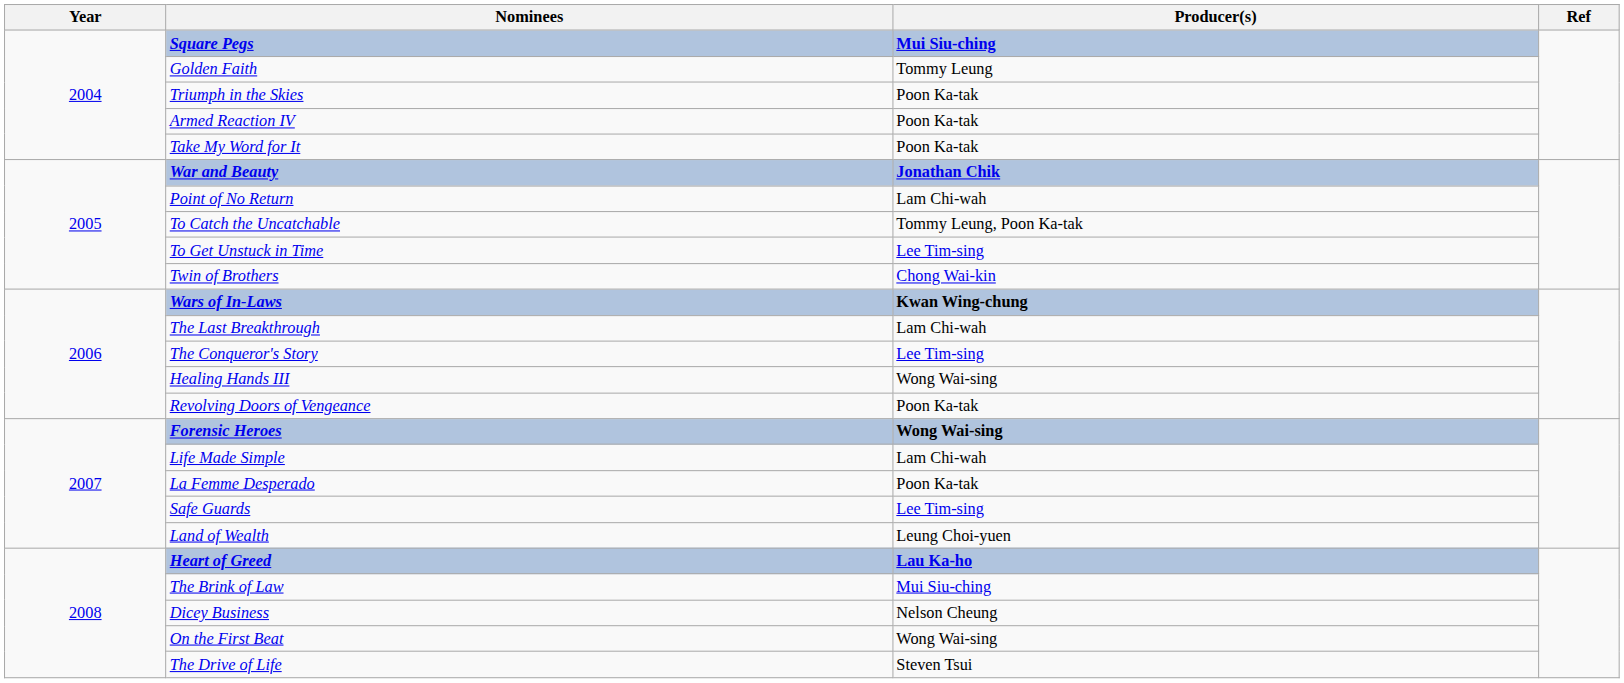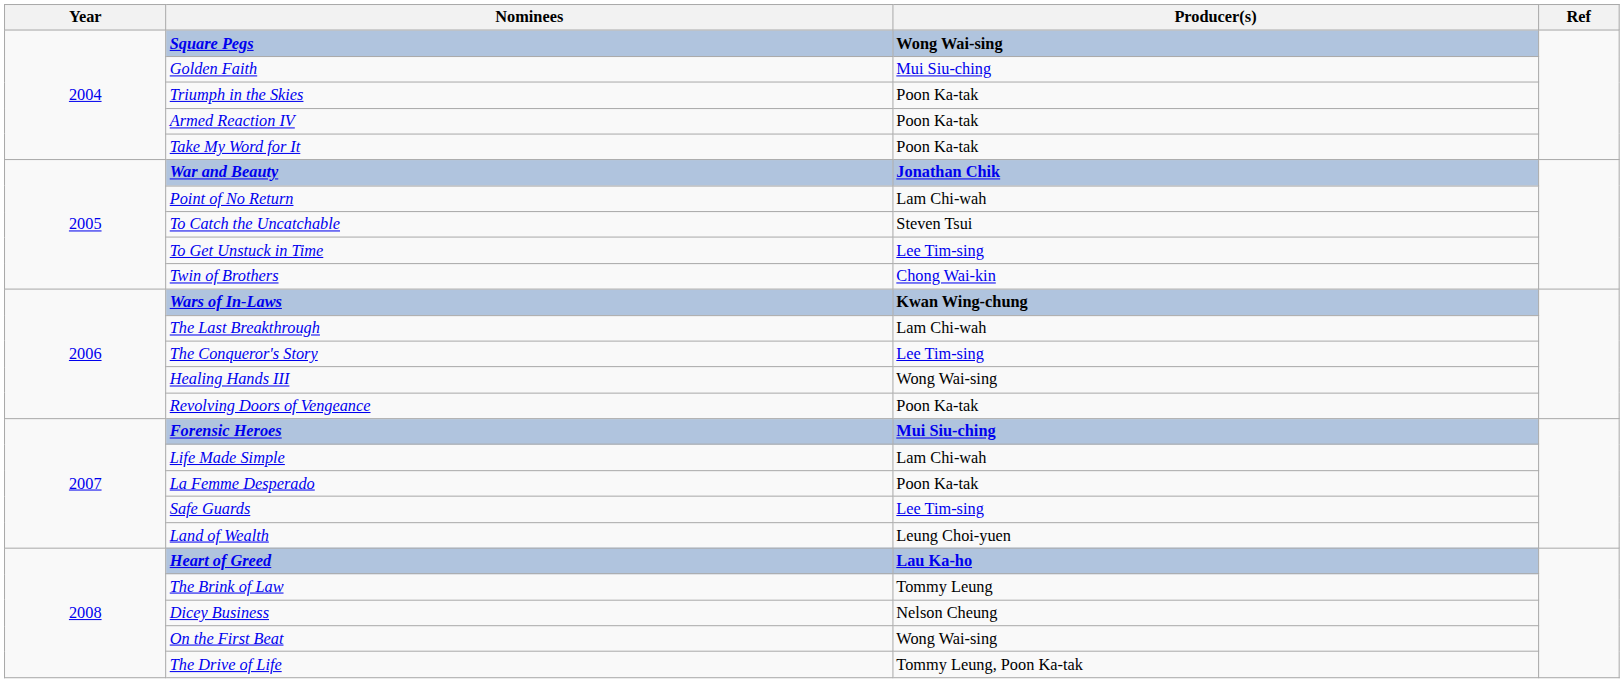Square Pegs | Producer(s): Mui Siu-ching -> Wong Wai-sing
Golden Faith | Producer(s): Tommy Leung -> Mui Siu-ching
To Catch the Uncatchable | Producer(s): Tommy Leung, Poon Ka-tak -> Steven Tsui
Forensic Heroes | Producer(s): Wong Wai-sing -> Mui Siu-ching
The Brink of Law | Producer(s): Mui Siu-ching -> Tommy Leung
The Drive of Life | Producer(s): Steven Tsui -> Tommy Leung, Poon Ka-tak
